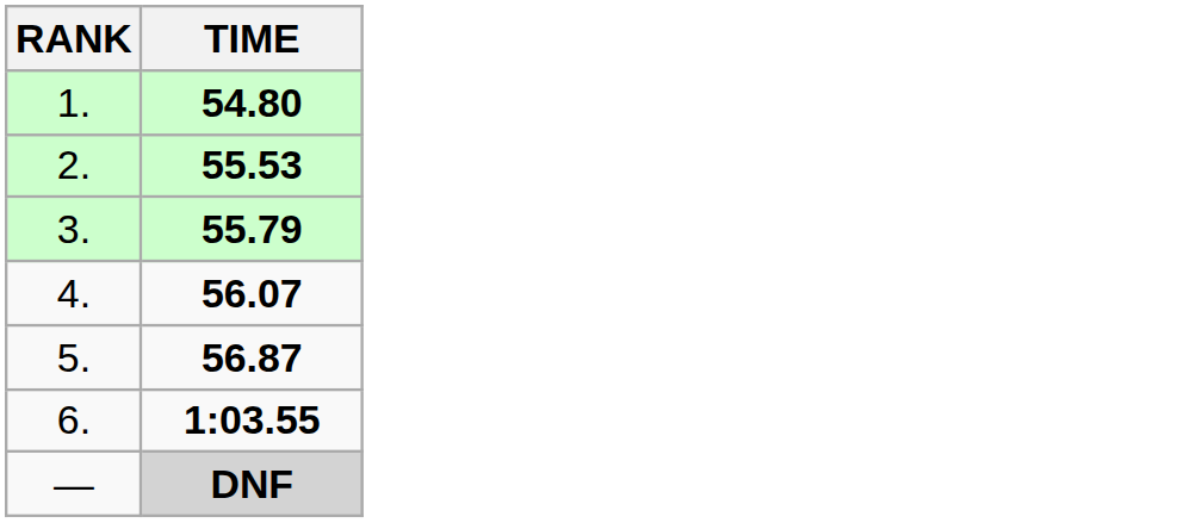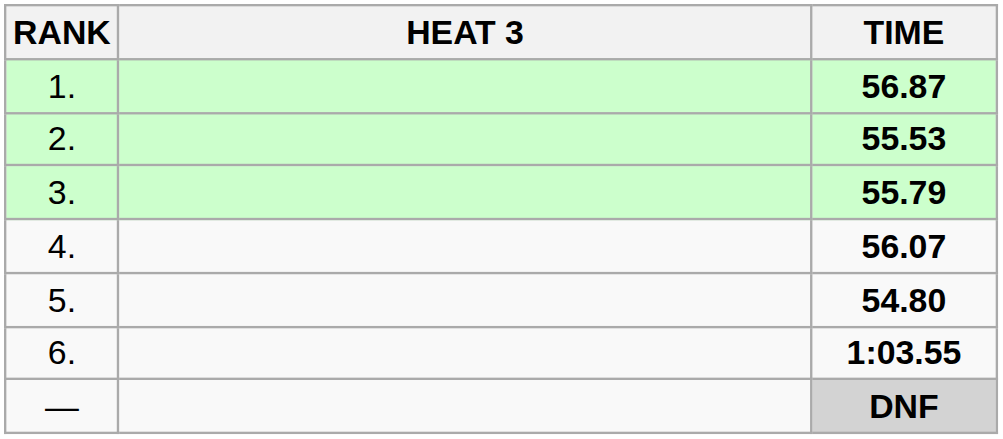+ column: HEAT 3
1. | TIME: 54.80 -> 56.87
5. | TIME: 56.87 -> 54.80
